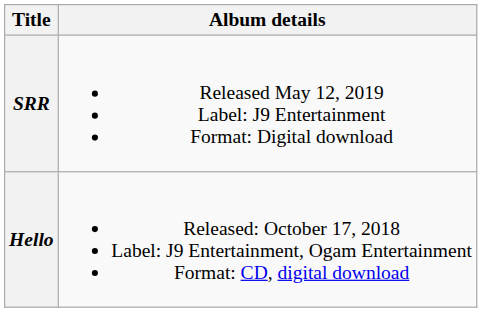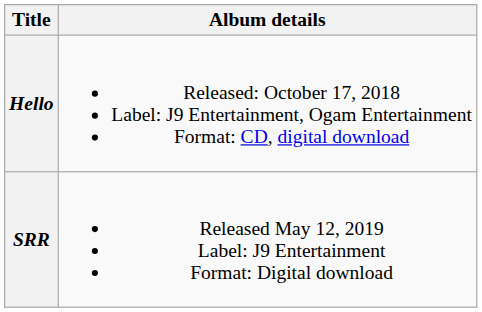rows swapped: Hello <-> SRR
